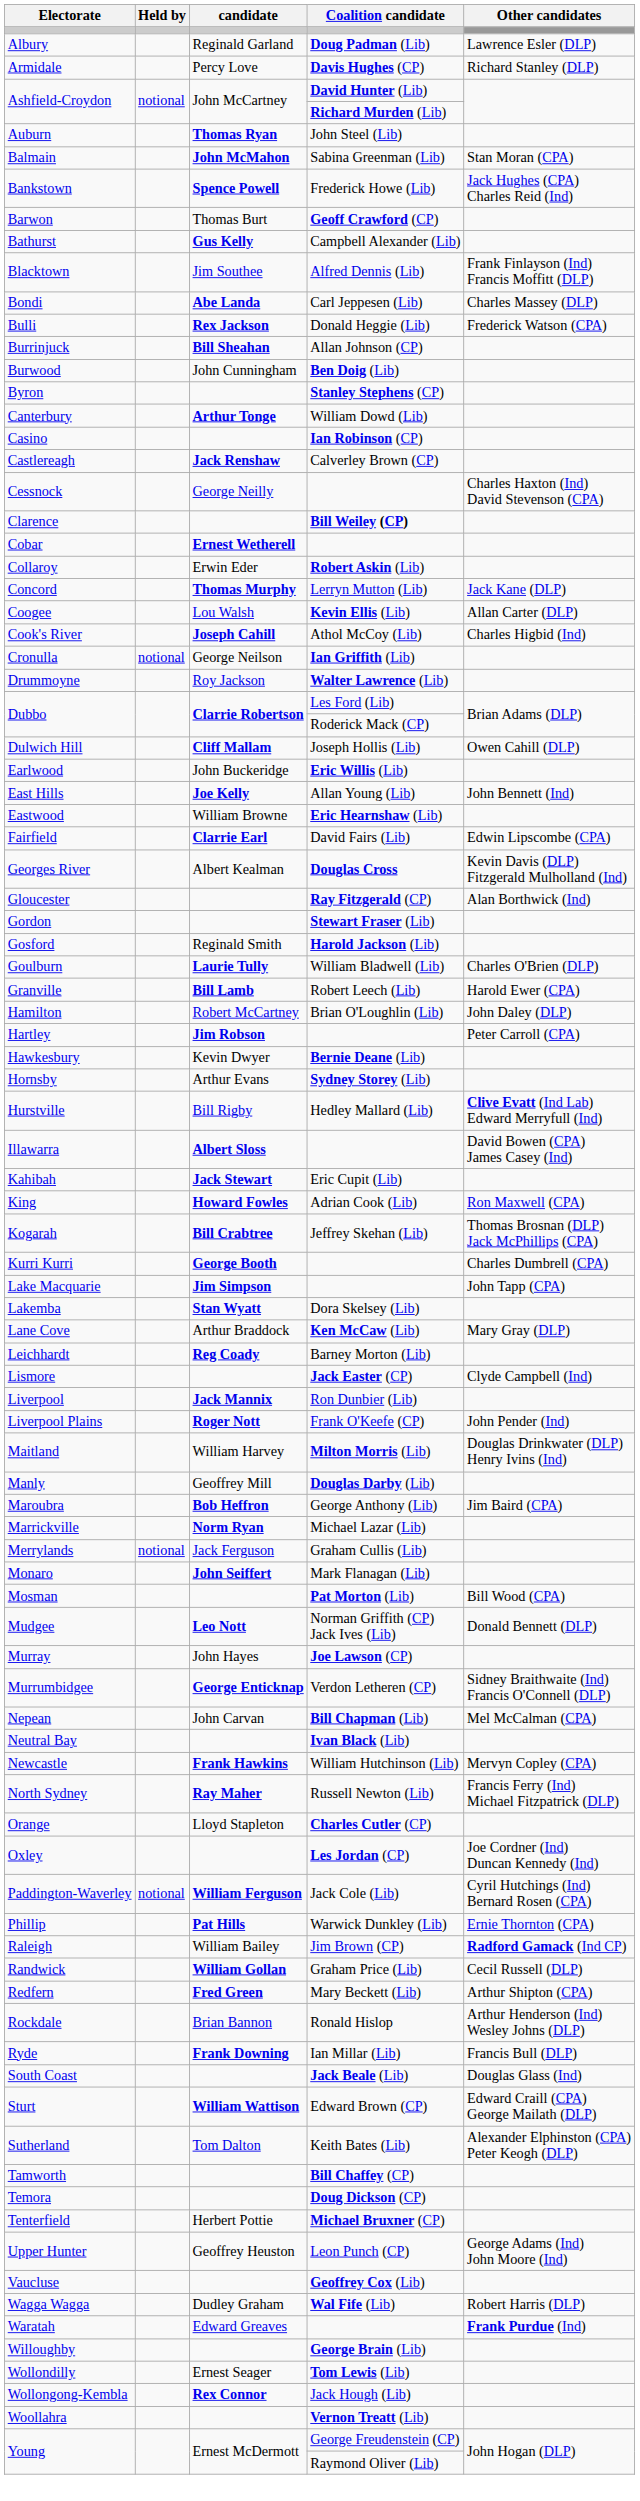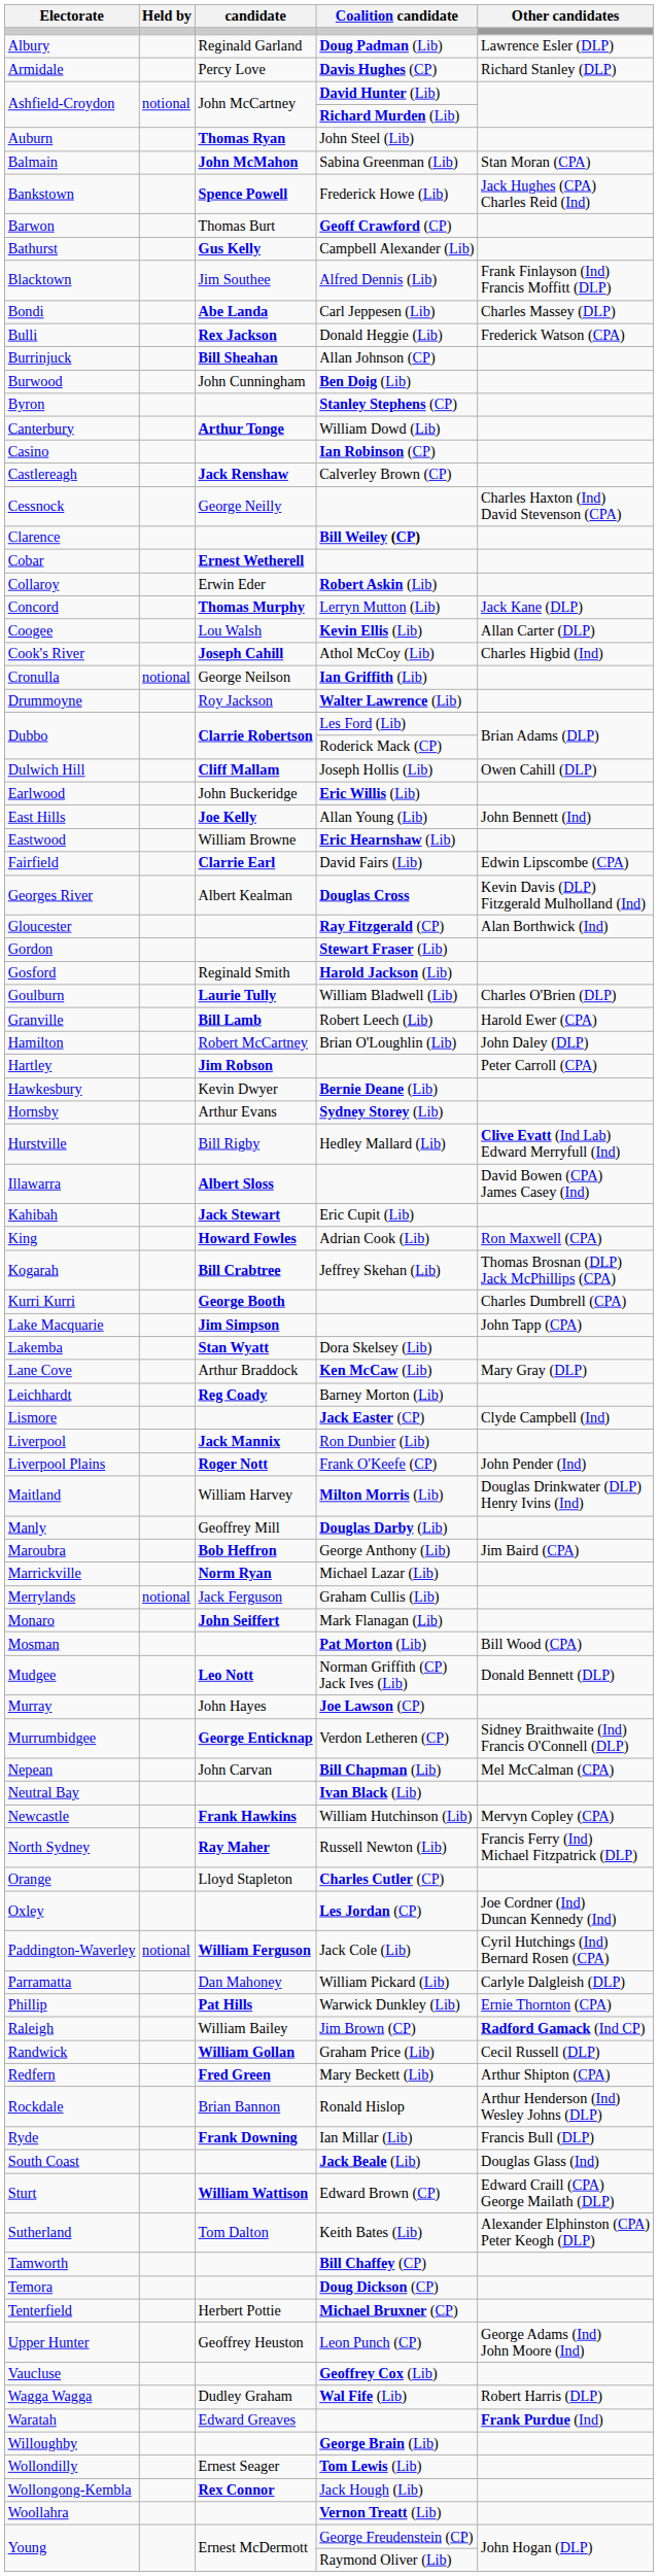+ row: Parramatta | Dan Mahoney | William Pickard (Lib) | Carlyle Dalgleish (DLP)
